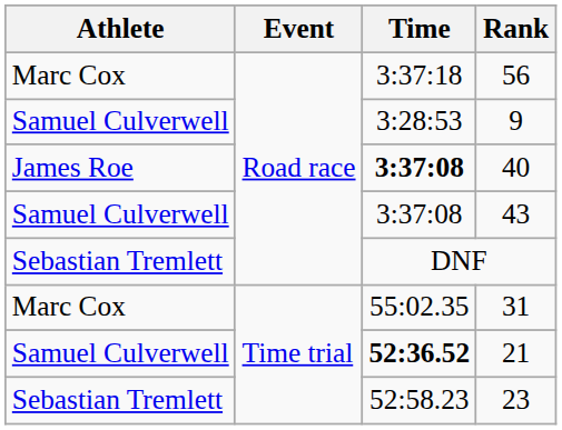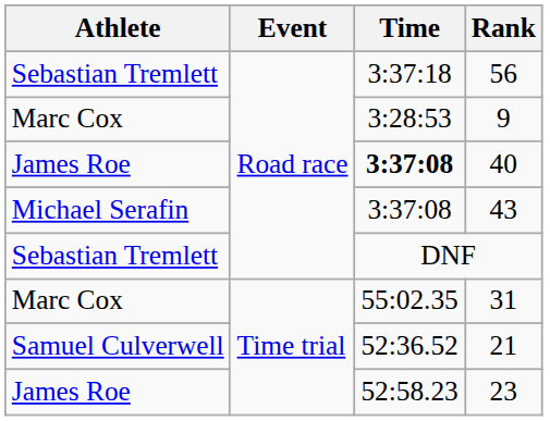56 | Athlete: Marc Cox -> Sebastian Tremlett
9 | Athlete: Samuel Culverwell -> Marc Cox
43 | Athlete: Samuel Culverwell -> Michael Serafin
21 | Time: bold -> normal
23 | Athlete: Sebastian Tremlett -> James Roe
